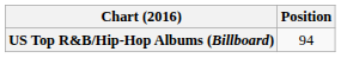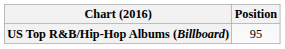US Top R&B/Hip-Hop Albums (Billboard) | Position: 94 -> 95
